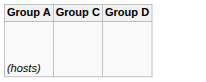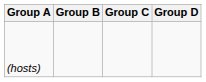+ column: Group B
